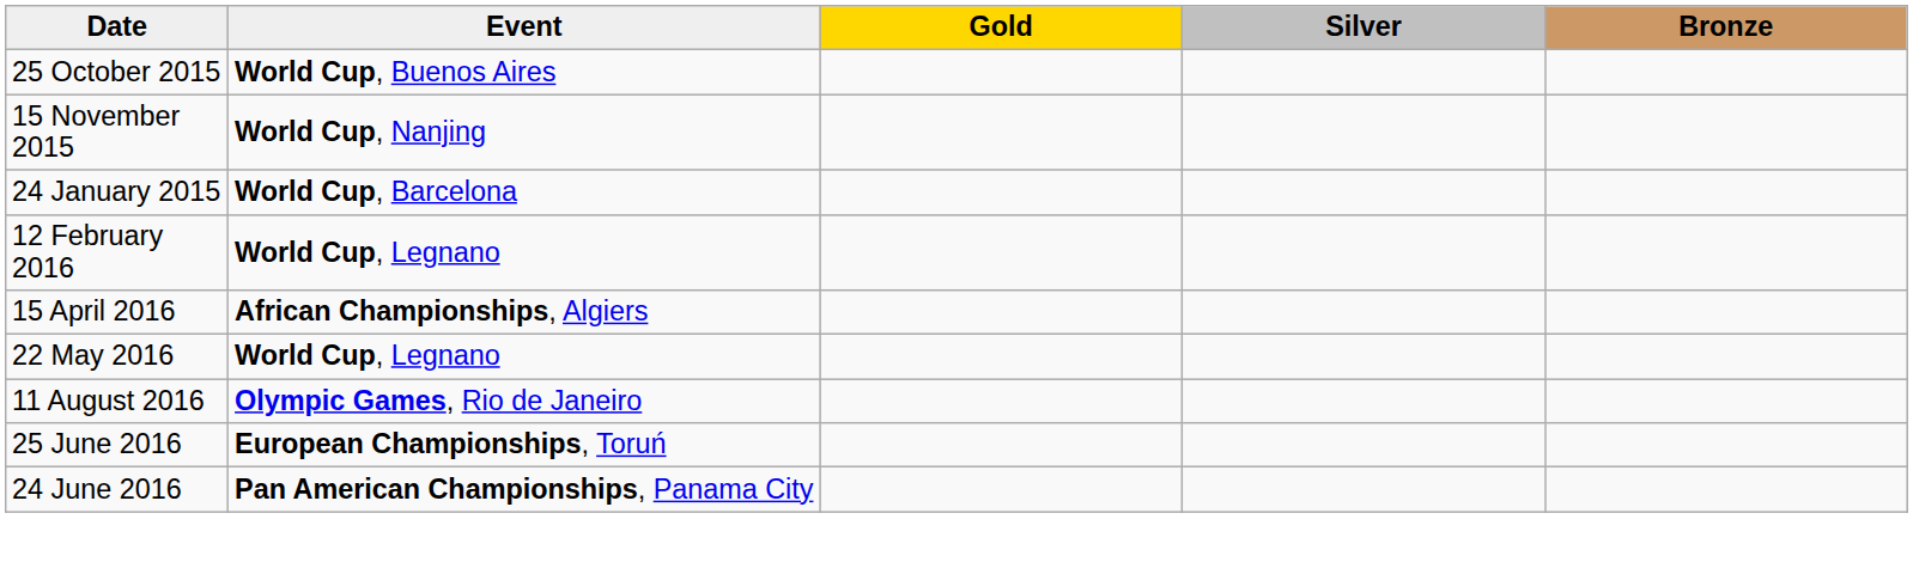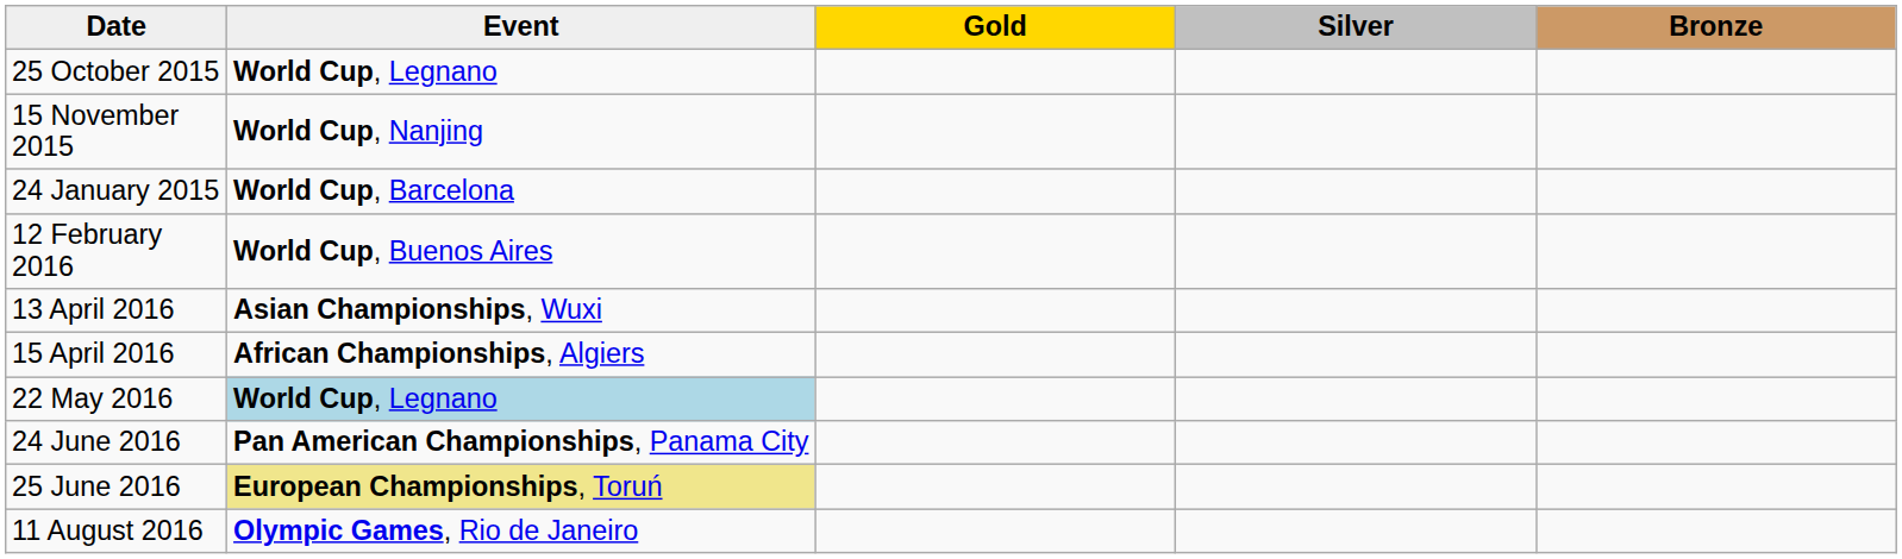25 October 2015 | Event: World Cup, Buenos Aires -> World Cup, Legnano
12 February 2016 | Event: World Cup, Legnano -> World Cup, Buenos Aires
+ row: 13 April 2016 | Asian Championships, Wuxi
22 May 2016 | Event: no background -> lightblue background
rows swapped: 24 June 2016 <-> 11 August 2016
25 June 2016 | Event: no background -> khaki background
